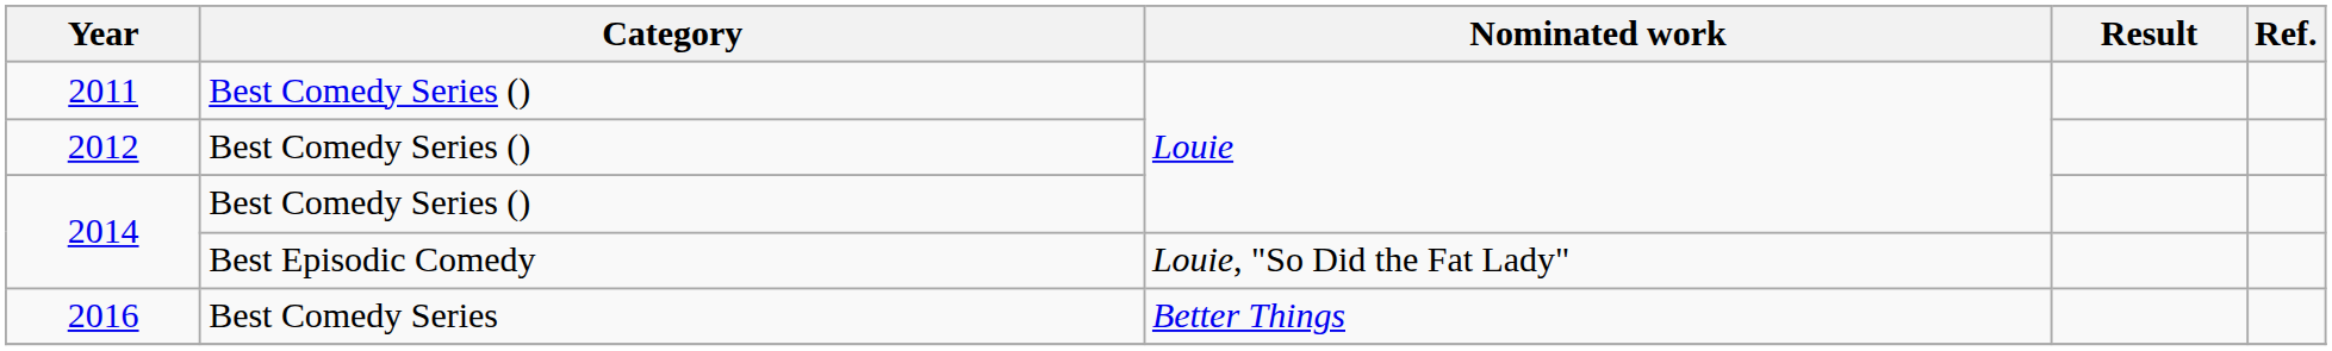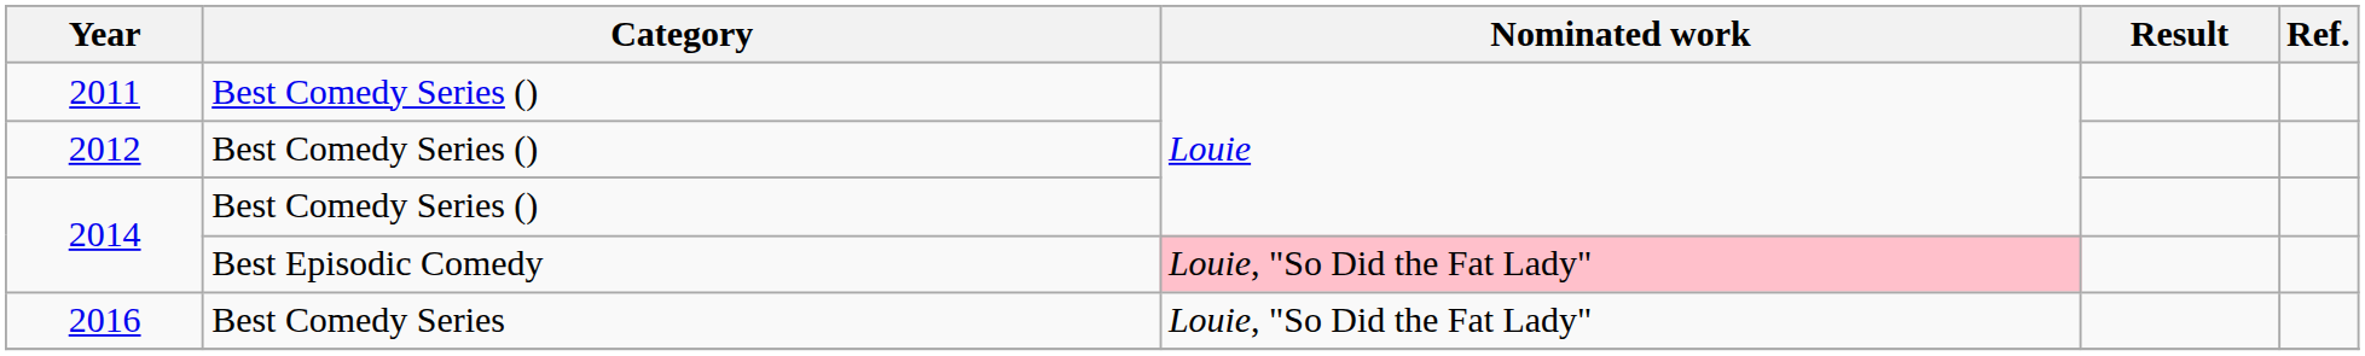2014 / Best Episodic Comedy | Nominated work: no background -> pink background
2016 | Nominated work: Better Things -> Louie, "So Did the Fat Lady"
